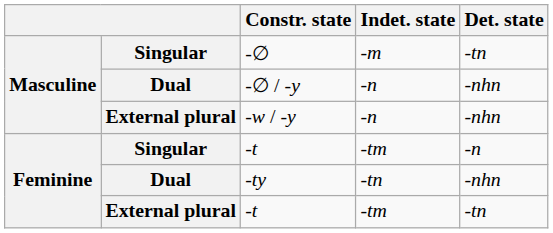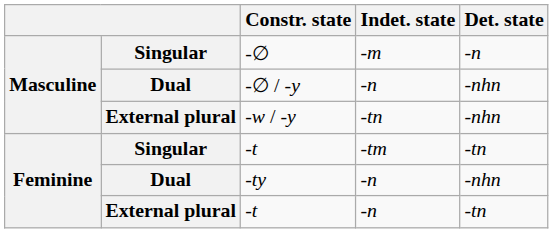-∅ | Det. state: -tn -> -n
-w / -y | Indet. state: -n -> -tn
Singular / -t | Det. state: -n -> -tn
-ty | Indet. state: -tn -> -n
External plural / -t | Indet. state: -tm -> -n
